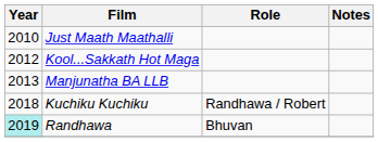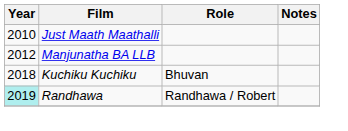- row: 2012 | Kool...Sakkath Hot Maga
Manjunatha BA LLB | Year: 2013 -> 2012
Kuchiku Kuchiku | Role: Randhawa / Robert -> Bhuvan
Randhawa | Role: Bhuvan -> Randhawa / Robert
